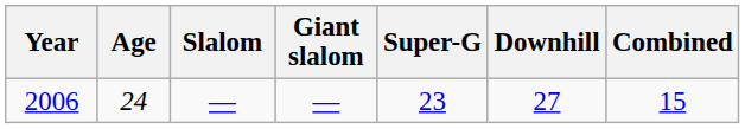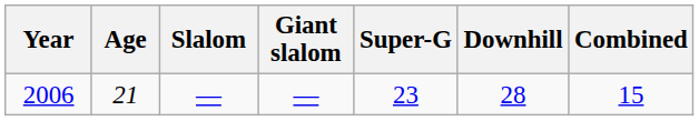2006 | Age: 24 -> 21
2006 | Downhill: 27 -> 28
